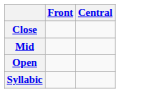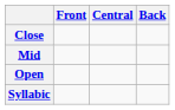+ column: Back
